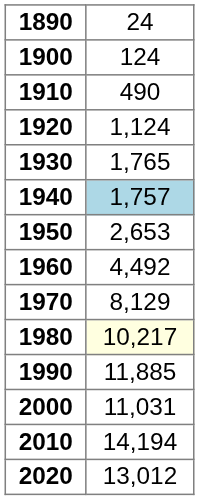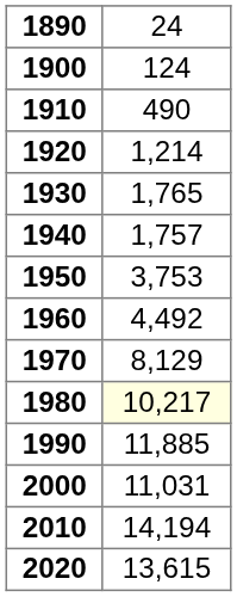1920 | column 2: 1,124 -> 1,214
1940 | column 2: lightblue background -> no background
1950 | column 2: 2,653 -> 3,753
2020 | column 2: 13,012 -> 13,615
